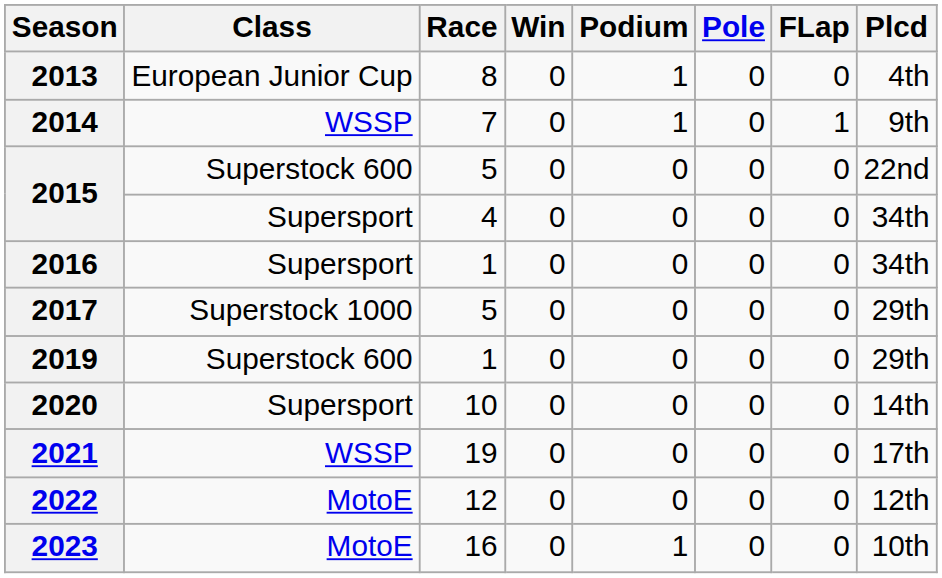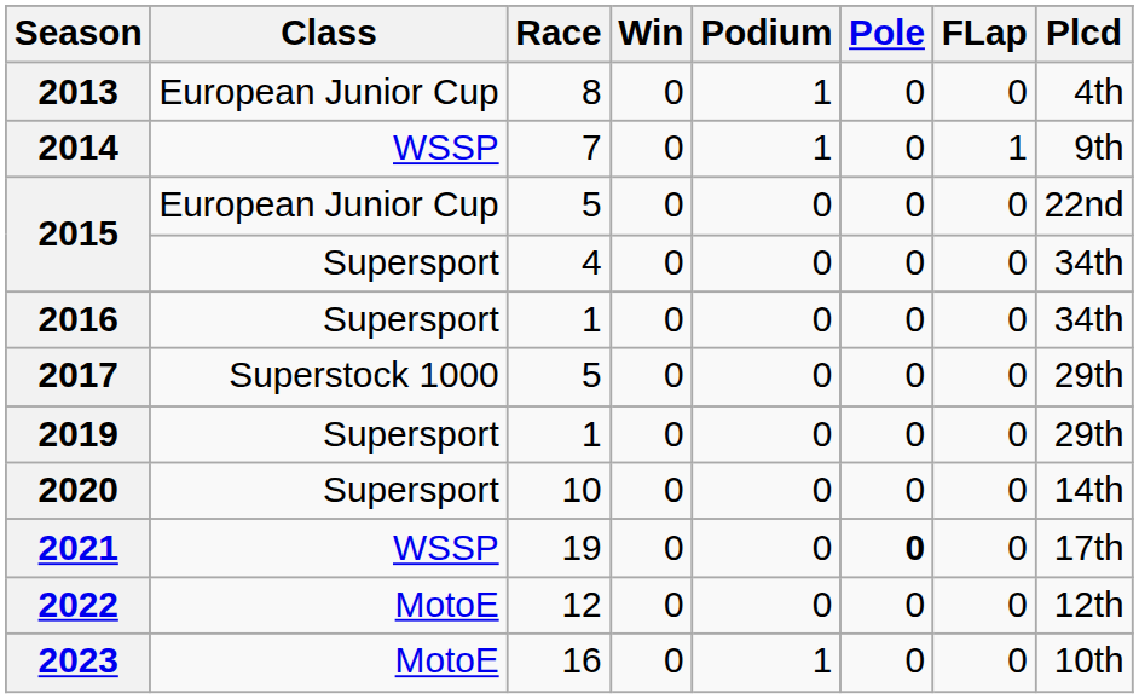2015 / 5 | Class: Superstock 600 -> European Junior Cup
2019 | Class: Superstock 600 -> Supersport
2021 | Pole: normal -> bold
